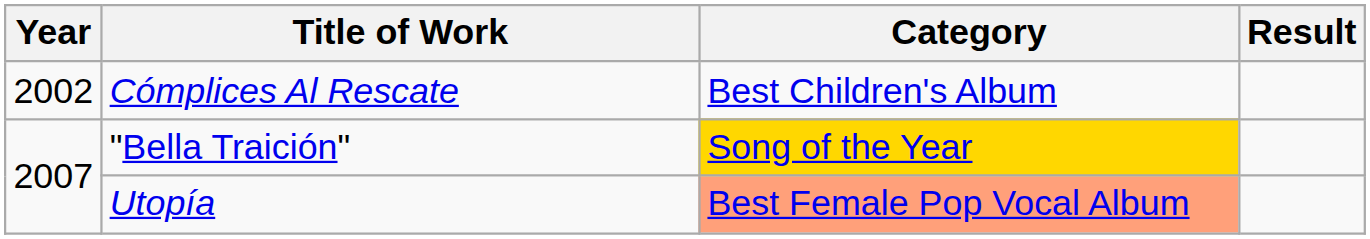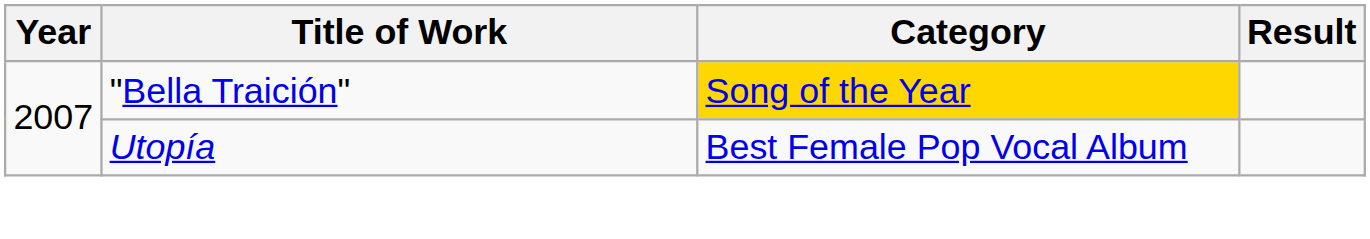- row: 2002 | Cómplices Al Rescate | Best Children's Album
Utopía | Category: lightsalmon background -> no background
